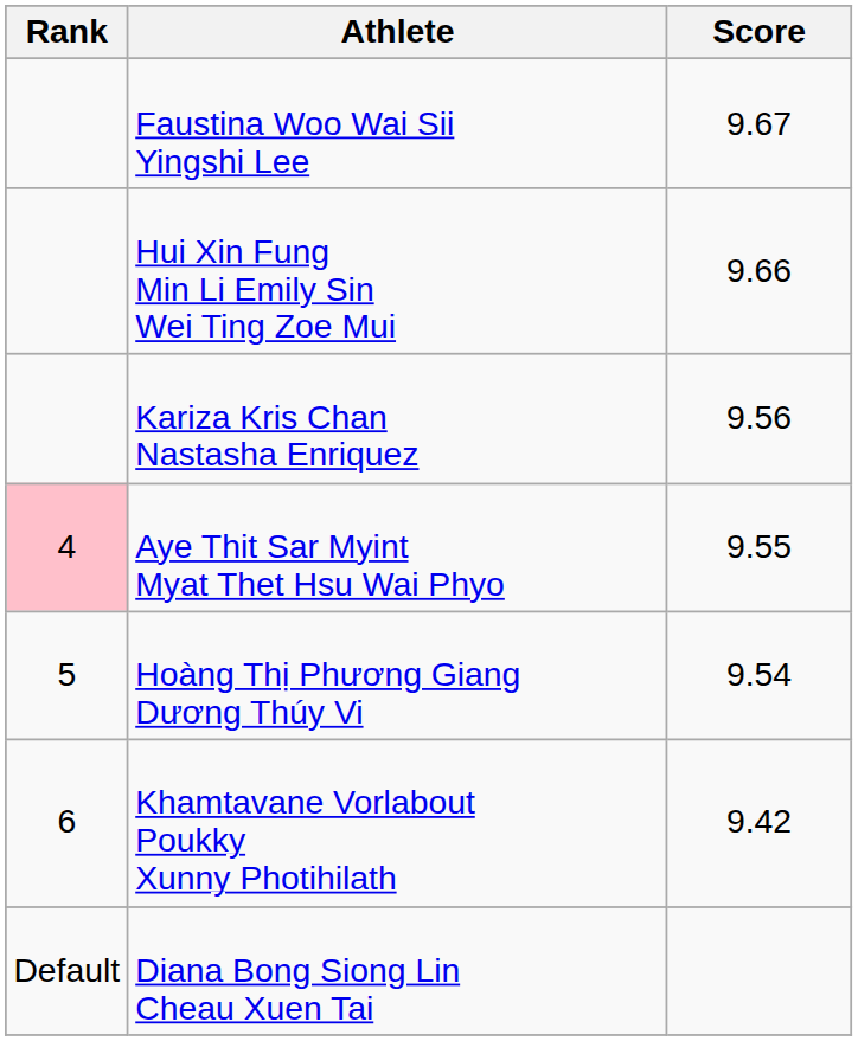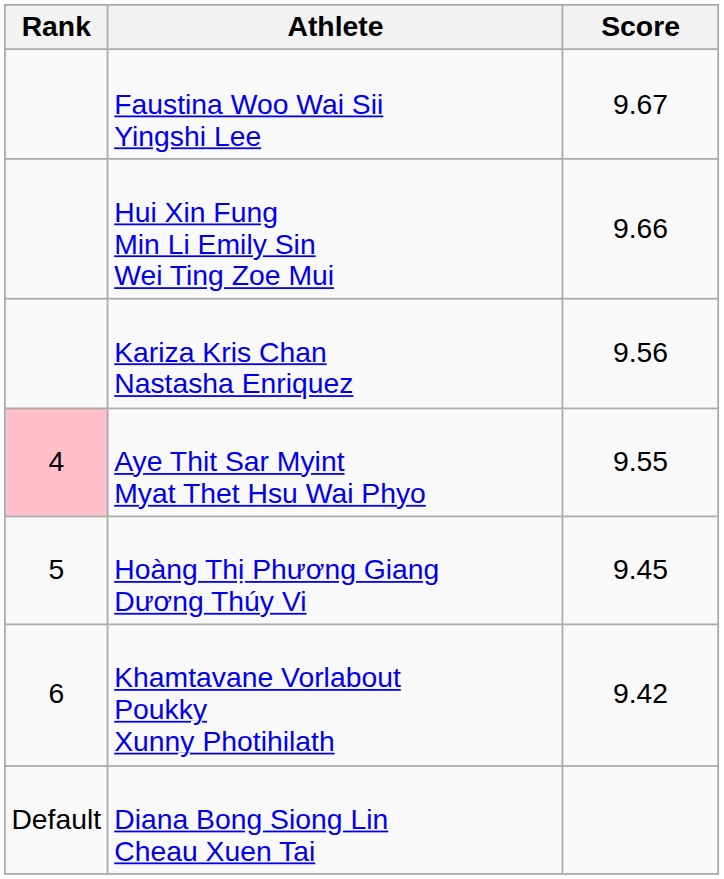Hoàng Thị Phương Giang Dương Thúy Vi | Score: 9.54 -> 9.45
